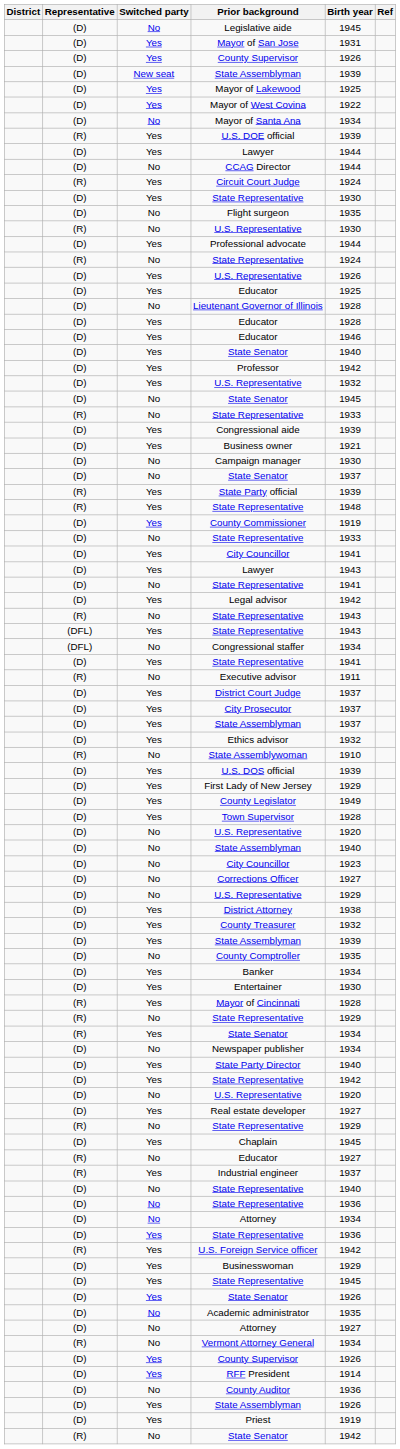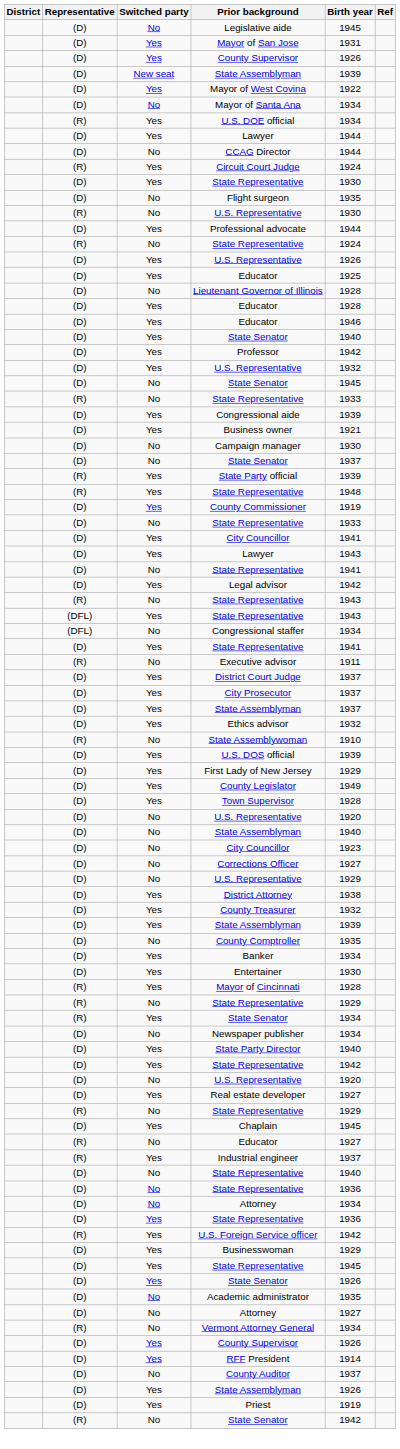- row: (D) | Yes | Mayor of Lakewood | 1925
U.S. DOE official | Birth year: 1939 -> 1934
County Auditor | Birth year: 1936 -> 1937
